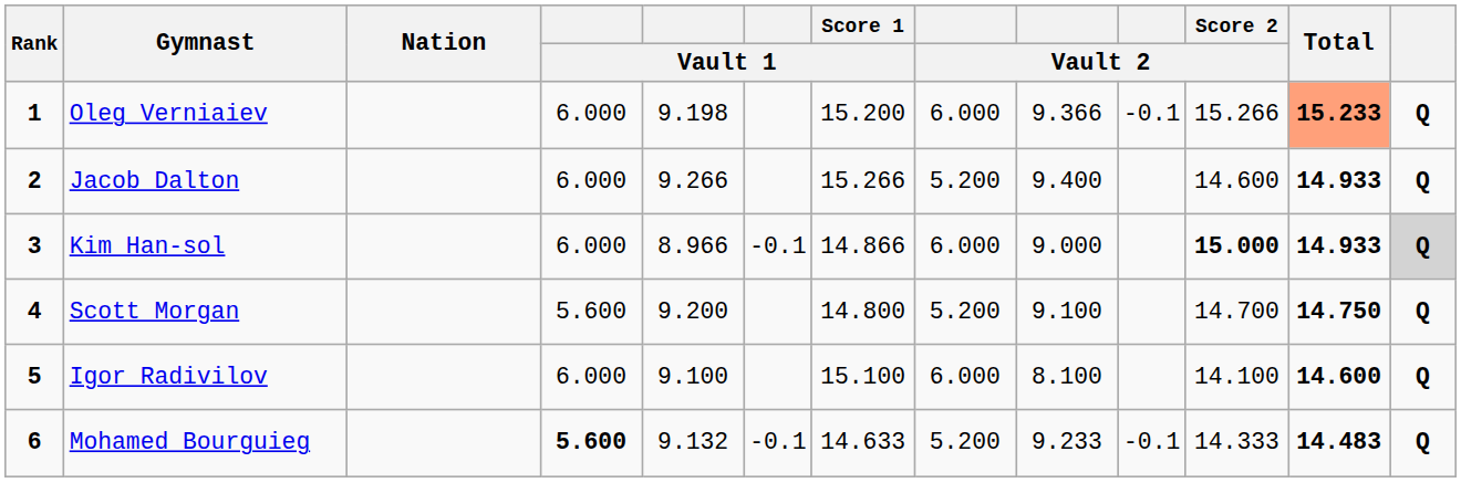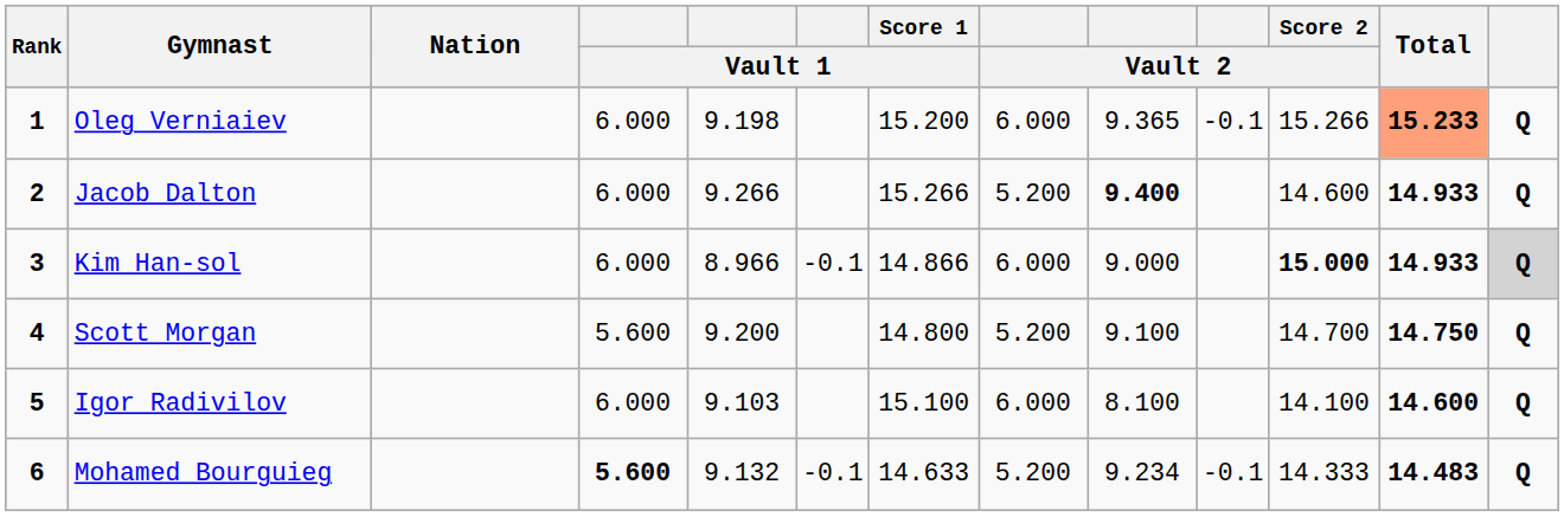Oleg Verniaiev | column 9: 9.366 -> 9.365
Jacob Dalton | column 9: normal -> bold
Igor Radivilov | column 5: 9.100 -> 9.103
Mohamed Bourguieg | column 9: 9.233 -> 9.234
